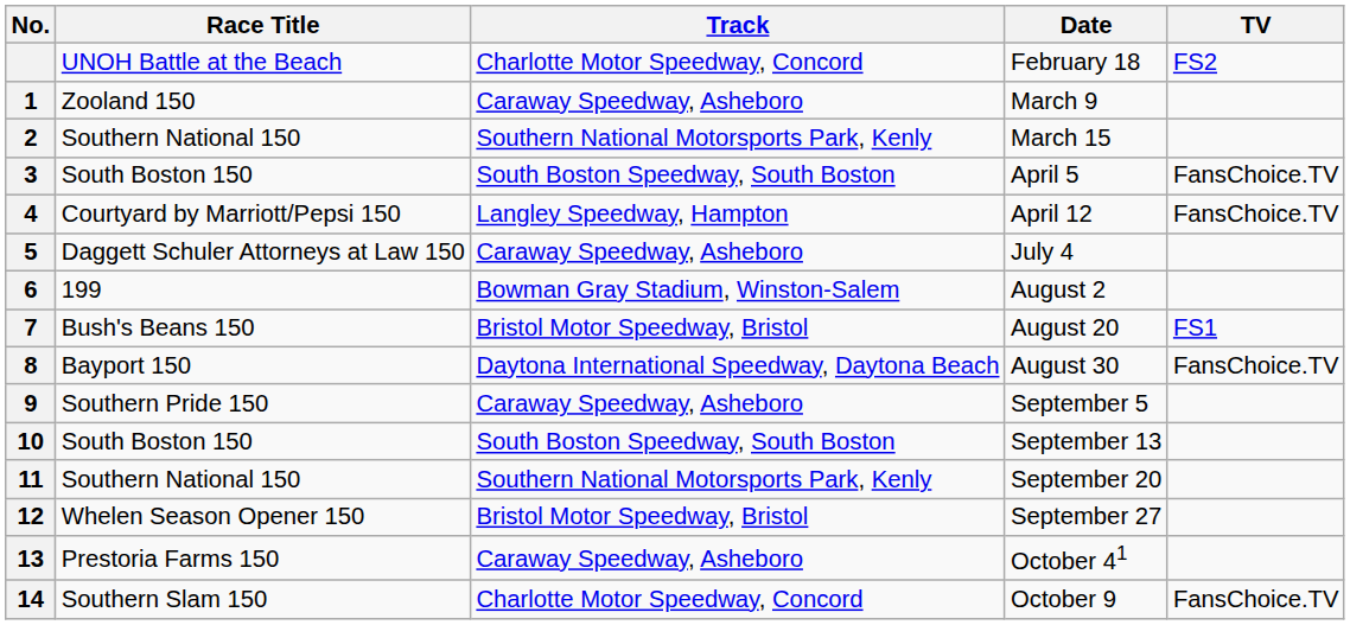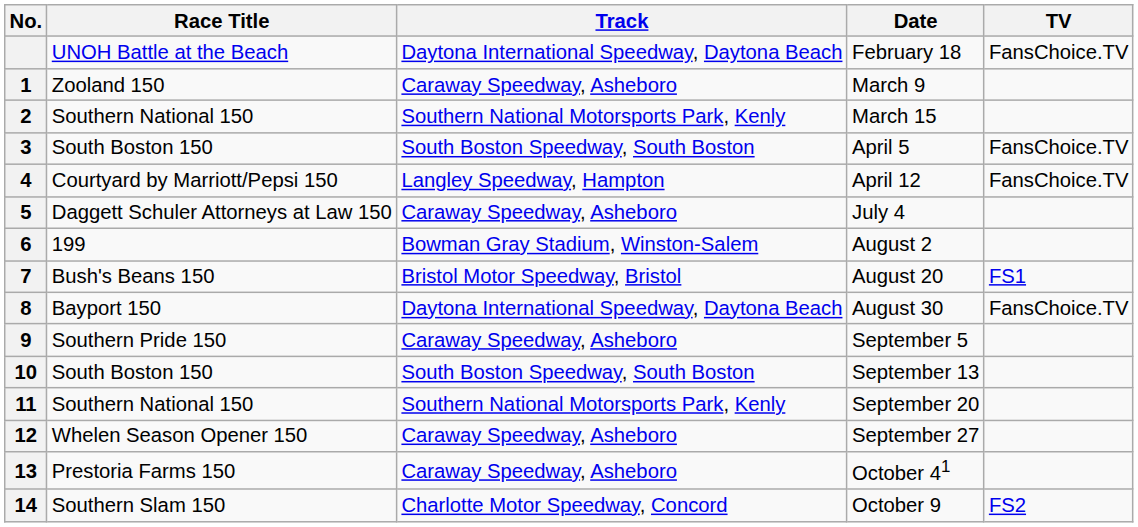February 18 | Track: Charlotte Motor Speedway, Concord -> Daytona International Speedway, Daytona Beach
February 18 | TV: FS2 -> FansChoice.TV
September 27 | Track: Bristol Motor Speedway, Bristol -> Caraway Speedway, Asheboro
October 9 | TV: FansChoice.TV -> FS2
